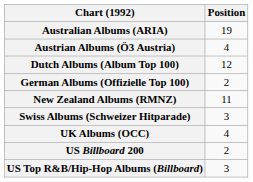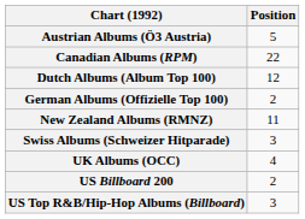- row: Australian Albums (ARIA) | 19
Austrian Albums (Ö3 Austria) | Position: 4 -> 5
+ row: Canadian Albums (RPM) | 22
